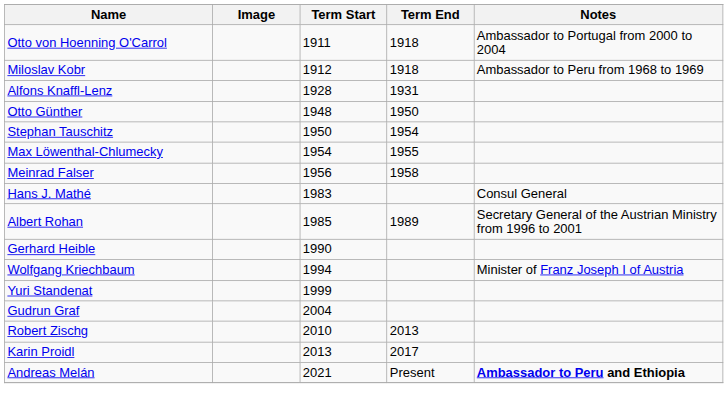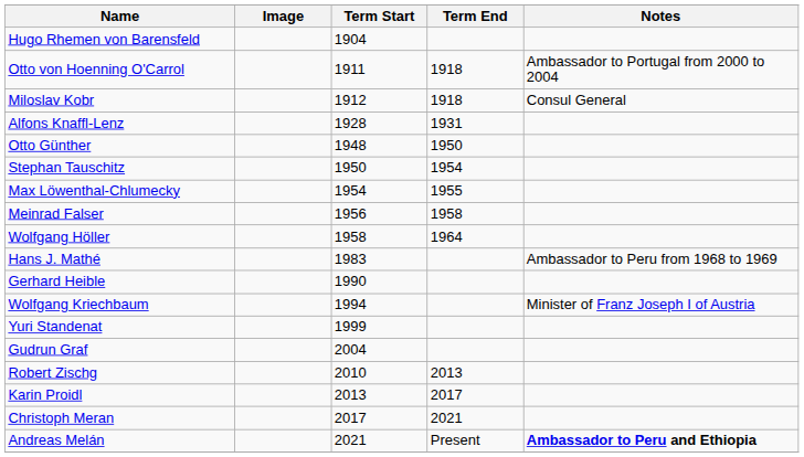+ row: Hugo Rhemen von Barensfeld | 1904
Miloslav Kobr | Notes: Ambassador to Peru from 1968 to 1969 -> Consul General
+ row: Wolfgang Höller | 1958 | 1964
Hans J. Mathé | Notes: Consul General -> Ambassador to Peru from 1968 to 1969
- row: Albert Rohan | 1985 | 1989 | Secretary General of the Austrian Ministry from 1996 to 2001
+ row: Christoph Meran | 2017 | 2021
